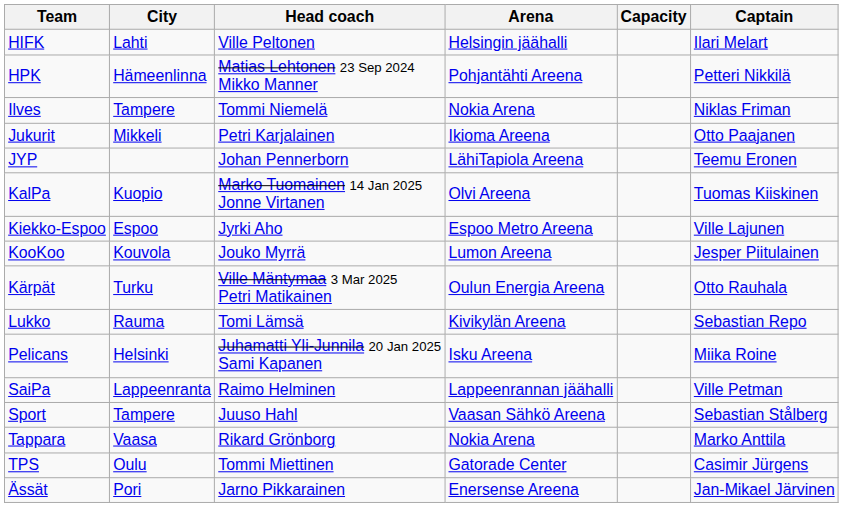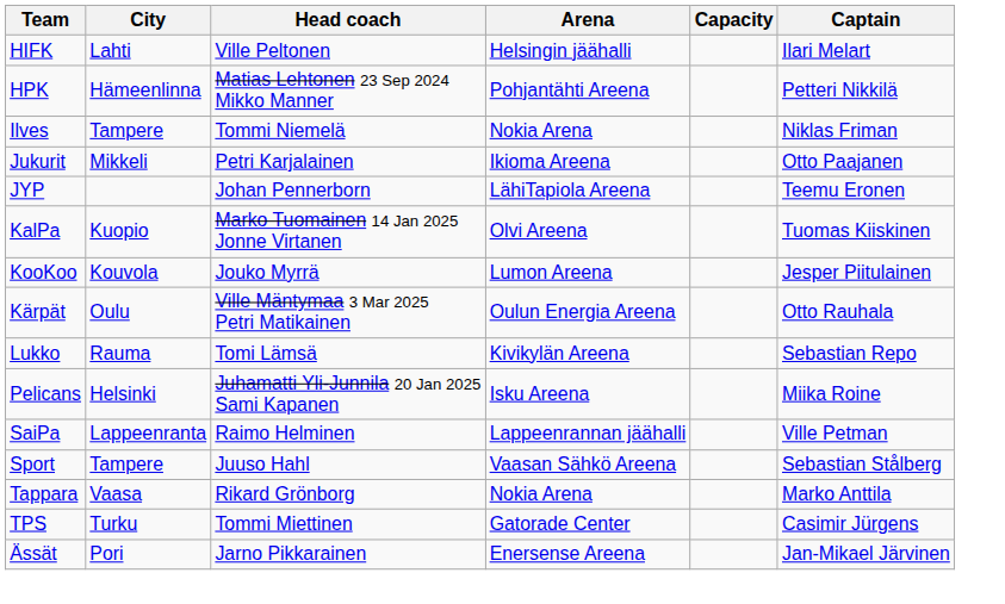- row: Kiekko-Espoo | Espoo | Jyrki Aho | Espoo Metro Areena | Ville Lajunen
Kärpät | City: Turku -> Oulu
TPS | City: Oulu -> Turku
